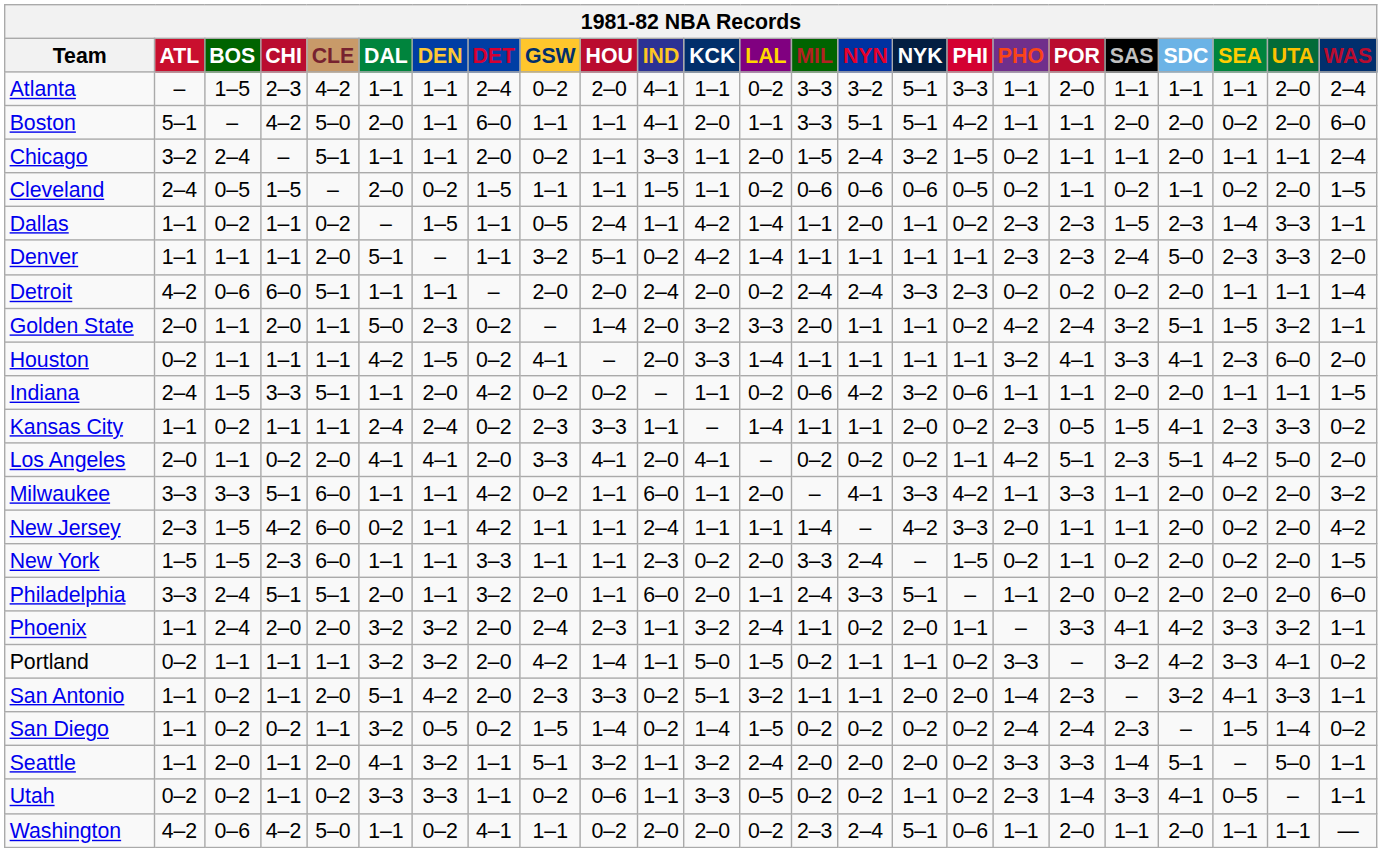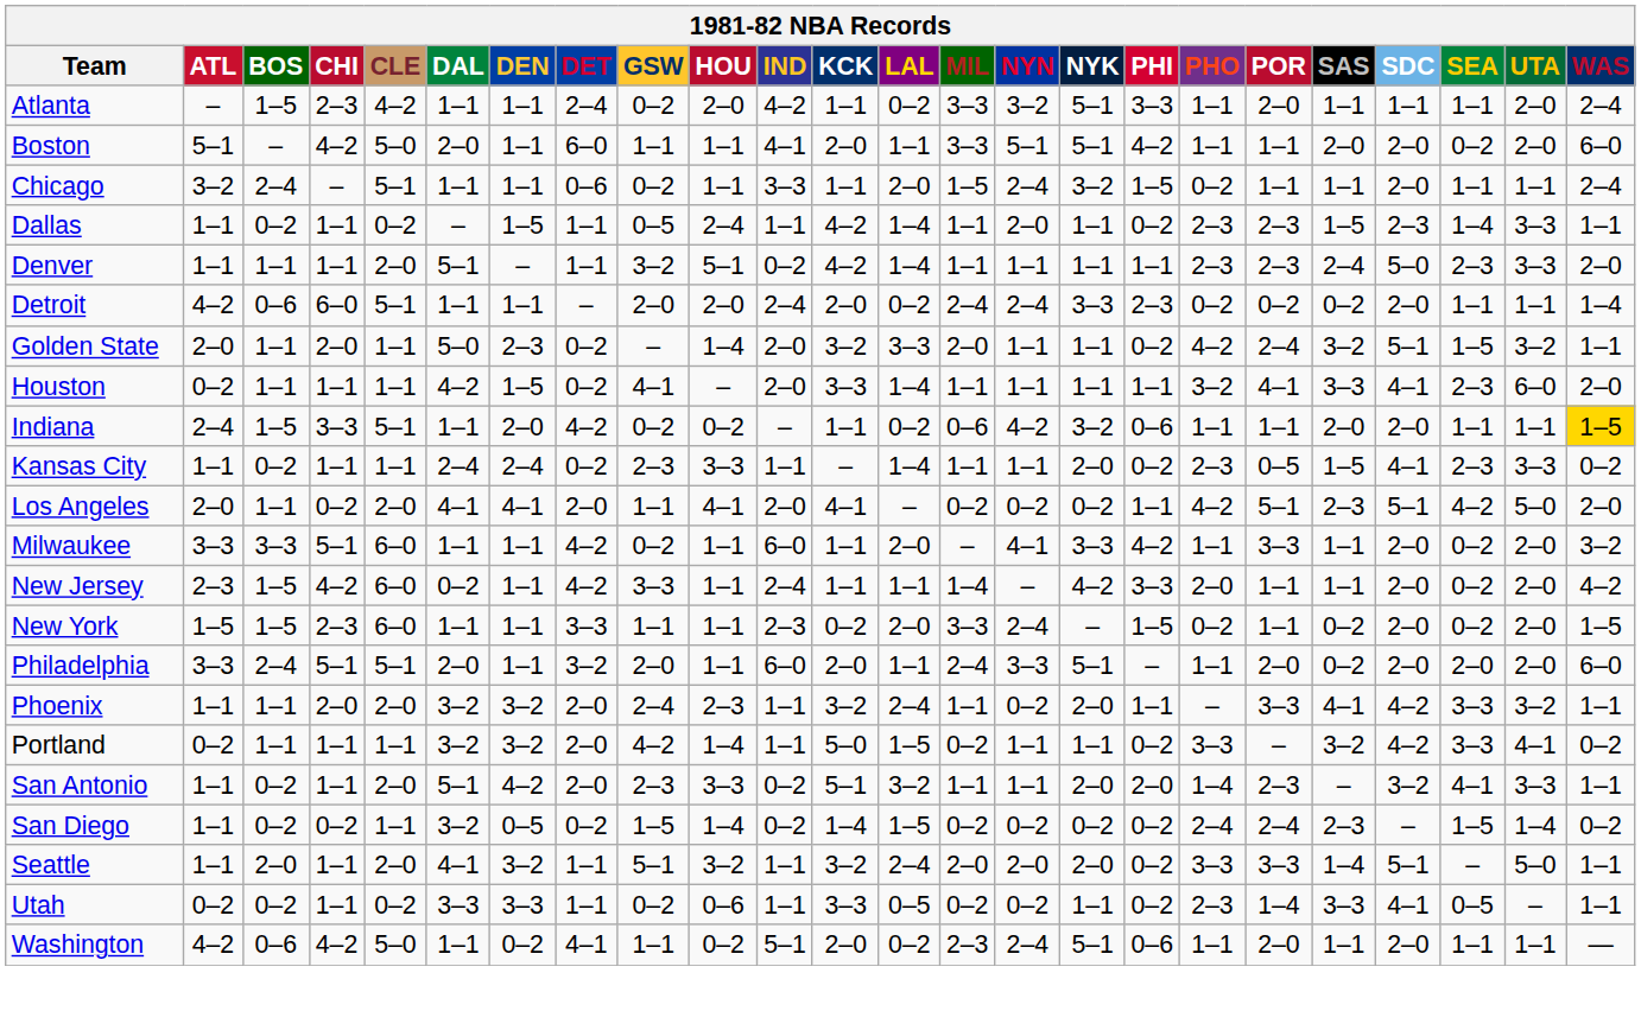Atlanta | IND: 4–1 -> 4–2
Chicago | DET: 2–0 -> 0–6
- row: Cleveland | 2–4 | 0–5 | 1–5 | – | 2–0 | 0–2 | 1–5 | 1–1 | 1–1 | 1–5 | 1–1 | 0–2 | 0–6 | 0–6 | 0–6 | 0–5 | 0–2 | 1–1 | 0–2 | 1–1 | 0–2 | 2–0 | 1–5
Indiana | WAS: no background -> gold background
Los Angeles | GSW: 3–3 -> 1–1
New Jersey | GSW: 1–1 -> 3–3
Phoenix | BOS: 2–4 -> 1–1
Washington | IND: 2–0 -> 5–1
